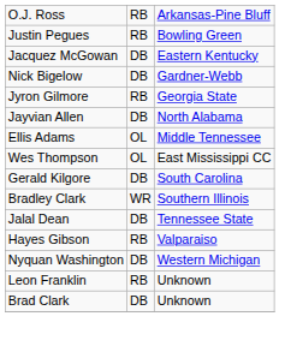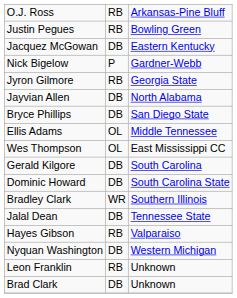Nick Bigelow | column 2: DB -> P
+ row: Bryce Phillips | DB | San Diego State
+ row: Dominic Howard | DB | South Carolina State
